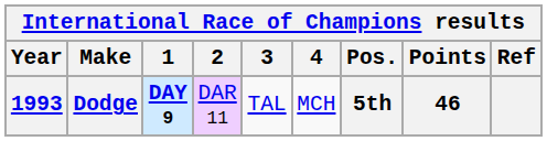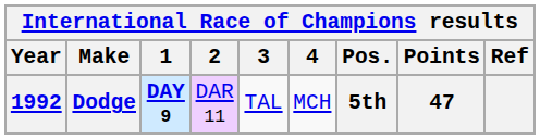Dodge | Year: 1993 -> 1992
Dodge | Points: 46 -> 47
